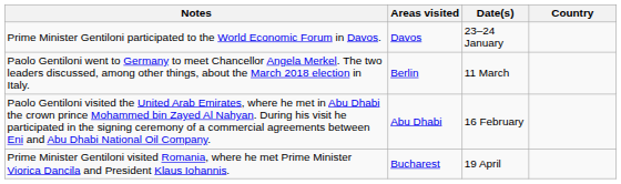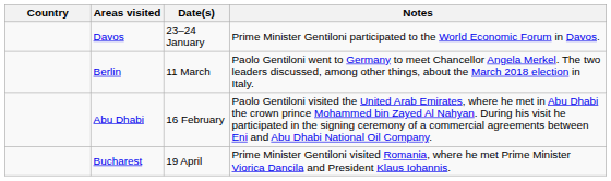columns swapped: Country <-> Notes
